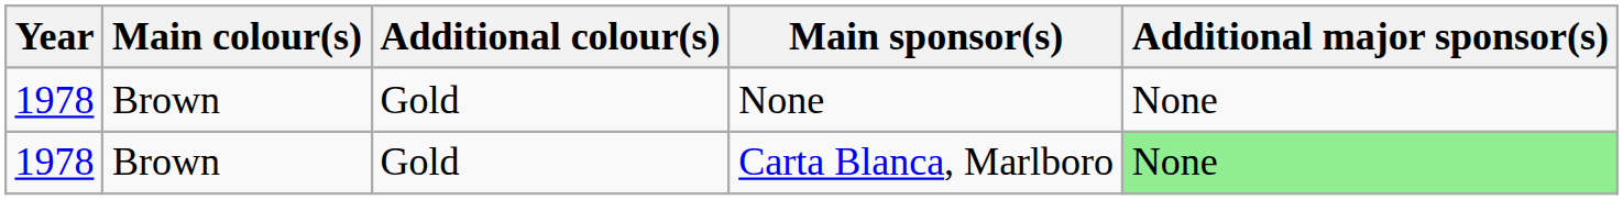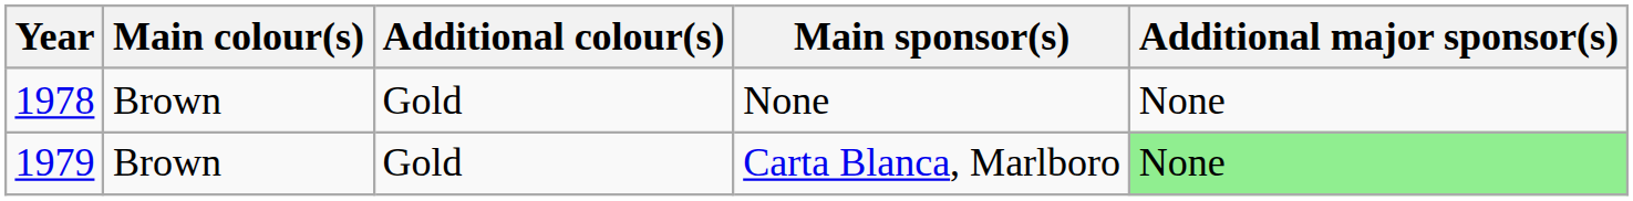Carta Blanca, Marlboro | Year: 1978 -> 1979
